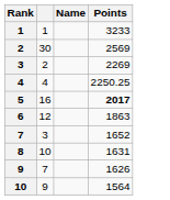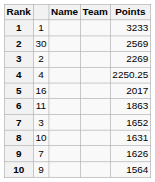+ column: Team
5 | Points: bold -> normal
6 | column 2: 12 -> 11
